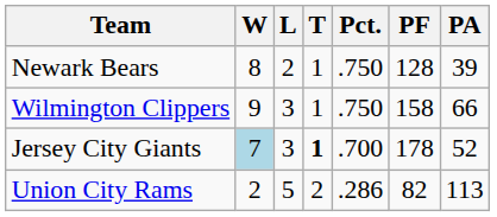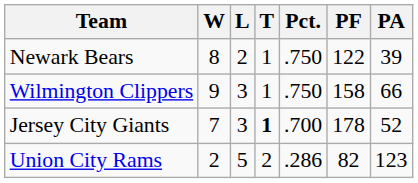Newark Bears | PF: 128 -> 122
Jersey City Giants | W: lightblue background -> no background
Union City Rams | PA: 113 -> 123
